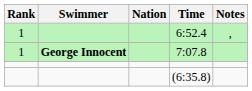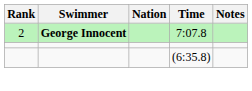- row: 1 | 6:52.4 | ,
7:07.8 | Rank: 1 -> 2
